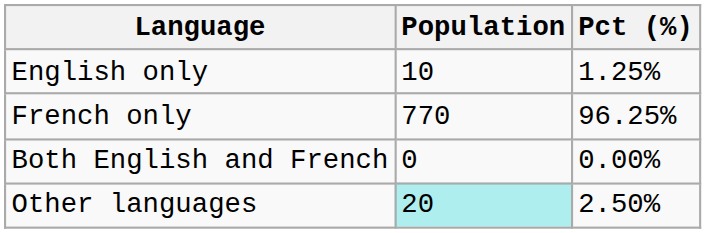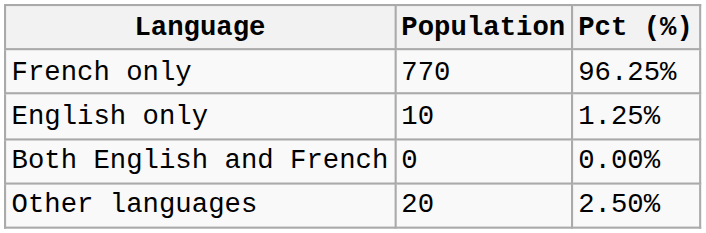rows swapped: French only <-> English only
Other languages | Population: paleturquoise background -> no background
